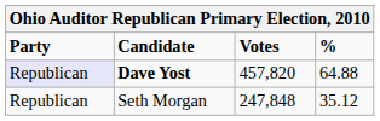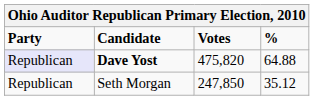Dave Yost | Votes: 457,820 -> 475,820
Seth Morgan | Votes: 247,848 -> 247,850
